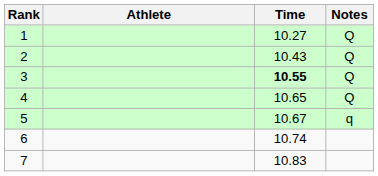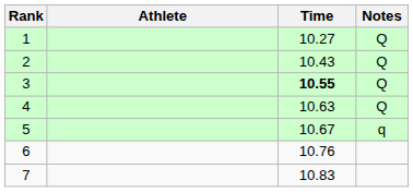4 | Time: 10.65 -> 10.63
6 | Time: 10.74 -> 10.76
